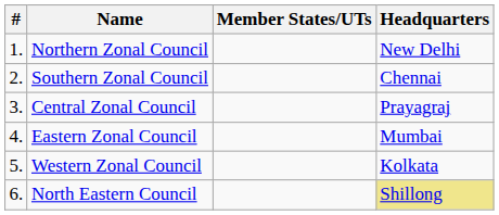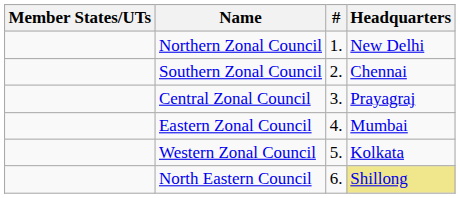columns swapped: # <-> Member States/UTs
